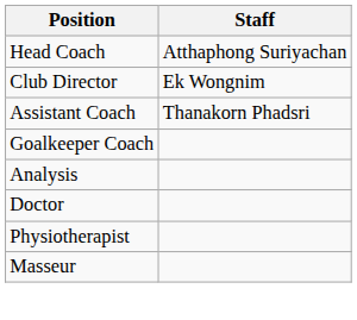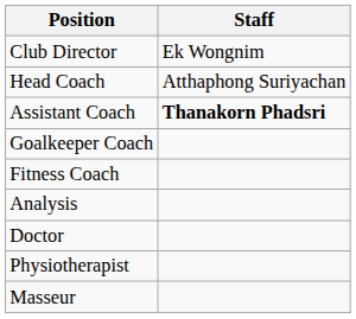rows swapped: Club Director <-> Head Coach
Assistant Coach | Staff: normal -> bold
+ row: Fitness Coach
